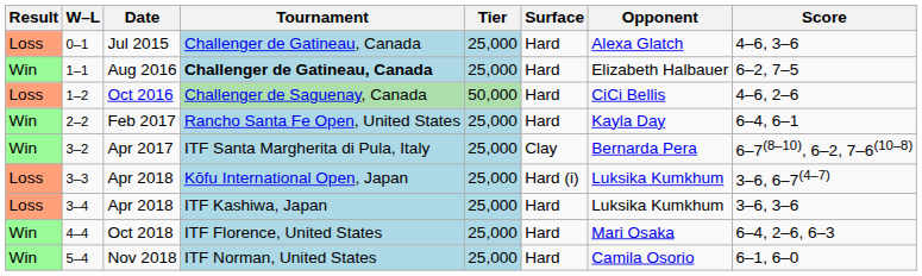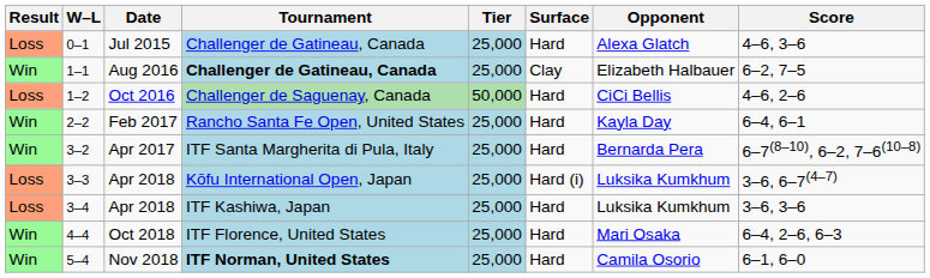1–1 | Surface: Hard -> Clay
3–2 | Surface: Clay -> Hard
5–4 | Tournament: normal -> bold
